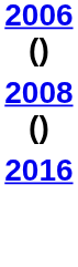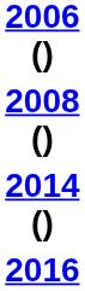+ row: 2014 ()
